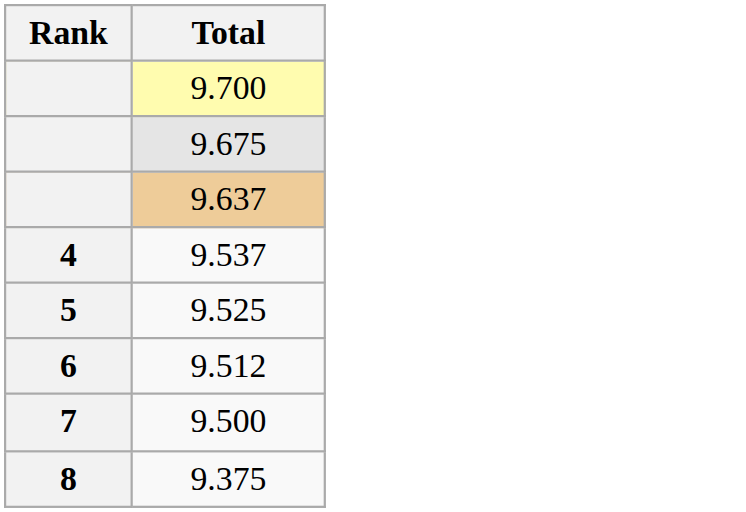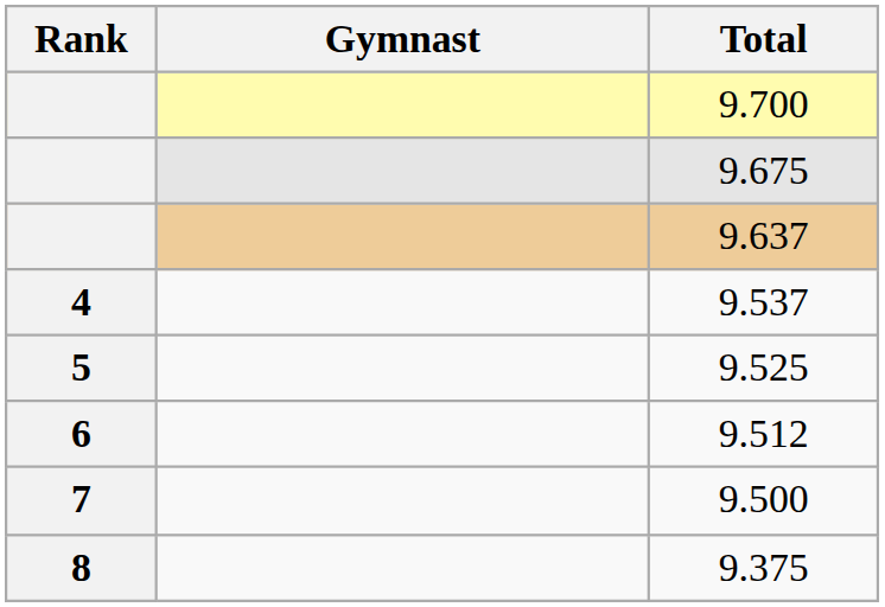+ column: Gymnast
